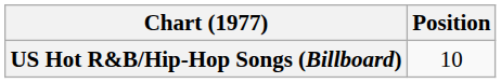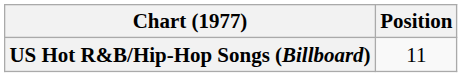US Hot R&B/Hip-Hop Songs (Billboard) | Position: 10 -> 11
